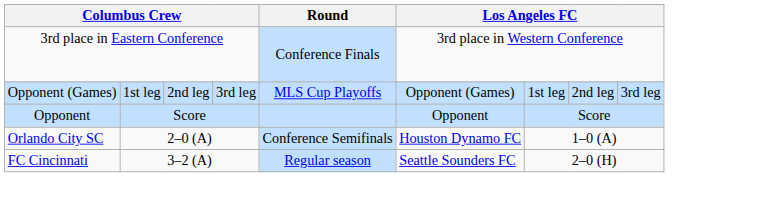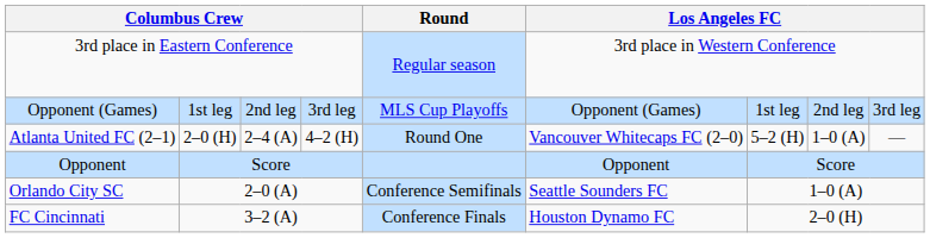3rd place in Eastern Conference | Round: Conference Finals -> Regular season
+ row: Atlanta United FC (2–1) | 2–0 (H) | 2–4 (A) | 4–2 (H) | Round One | Vancouver Whitecaps FC (2–0) | 5–2 (H) | 1–0 (A) | —
Orlando City SC | column 6: Houston Dynamo FC -> Seattle Sounders FC
FC Cincinnati | Round: Regular season -> Conference Finals
FC Cincinnati | column 6: Seattle Sounders FC -> Houston Dynamo FC
